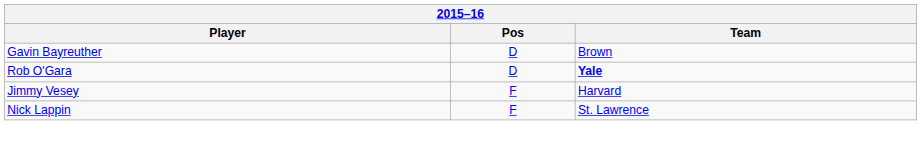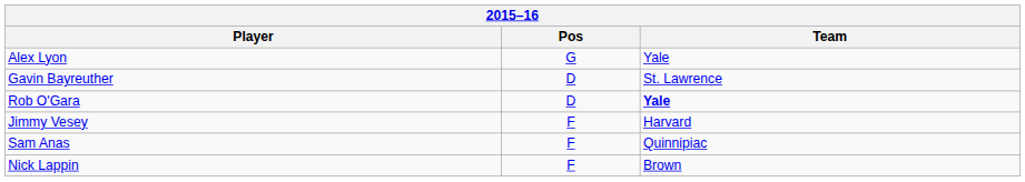+ row: Alex Lyon | G | Yale
Gavin Bayreuther | Team: Brown -> St. Lawrence
+ row: Sam Anas | F | Quinnipiac
Nick Lappin | Team: St. Lawrence -> Brown
